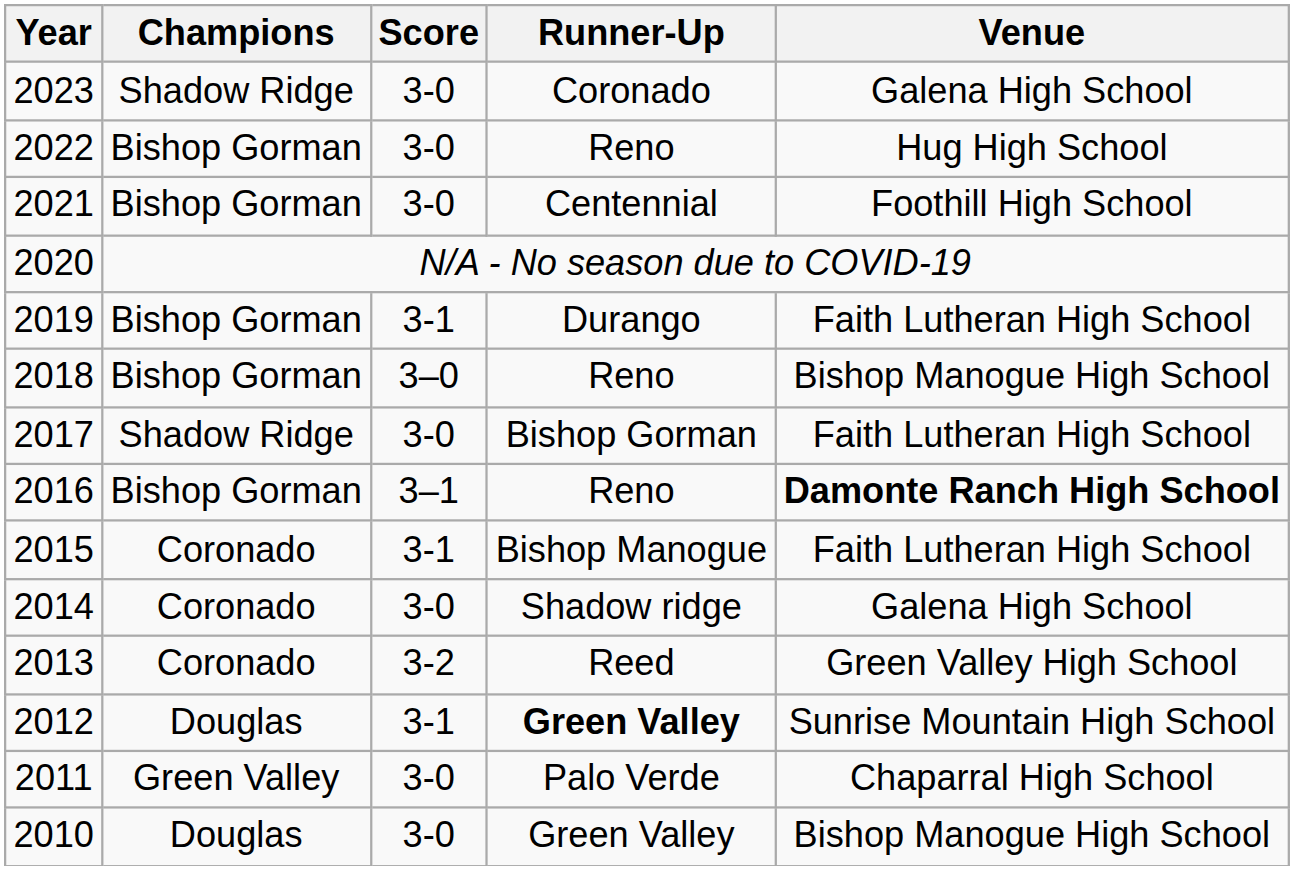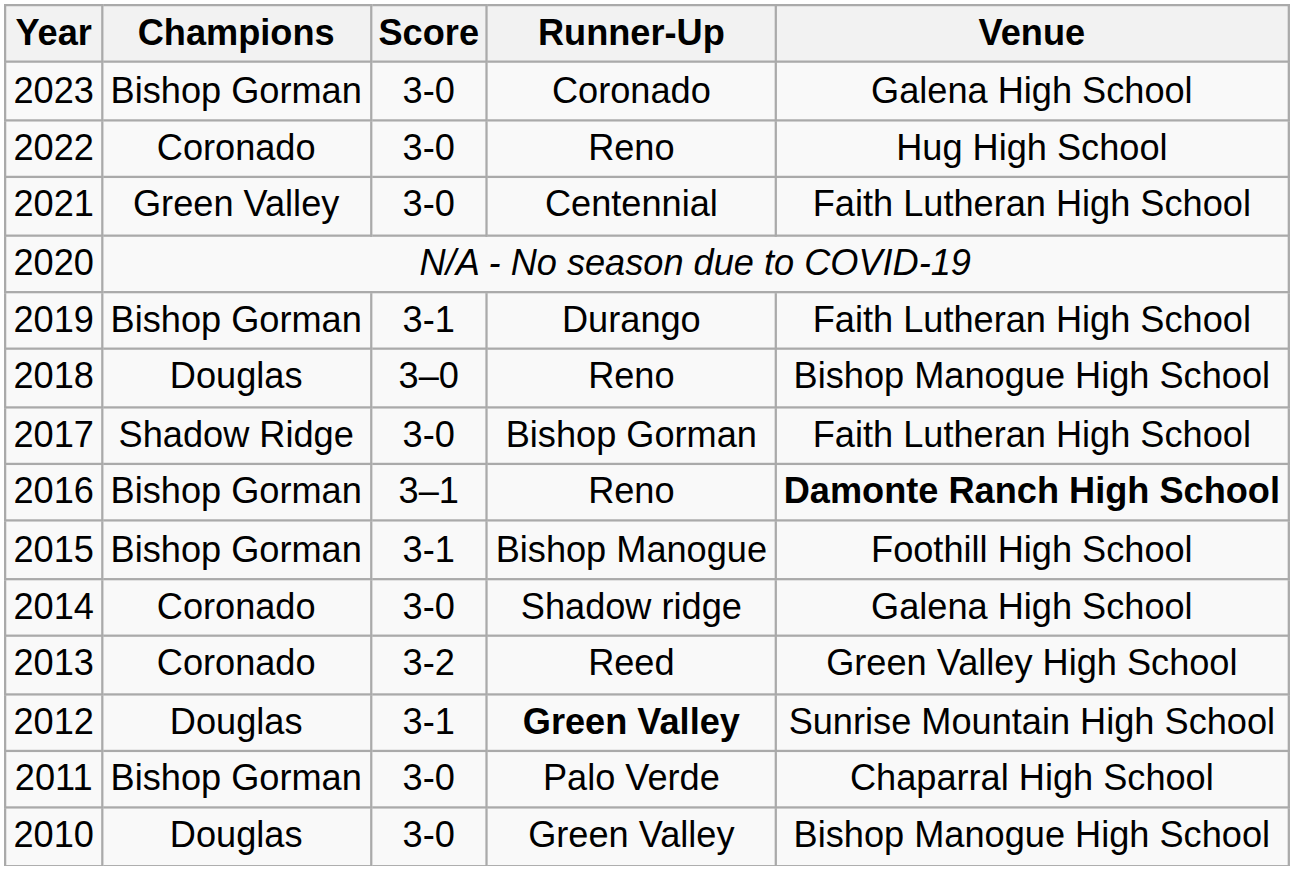2023 | Champions: Shadow Ridge -> Bishop Gorman
2022 | Champions: Bishop Gorman -> Coronado
2021 | Champions: Bishop Gorman -> Green Valley
2021 | Venue: Foothill High School -> Faith Lutheran High School
2018 | Champions: Bishop Gorman -> Douglas
2015 | Champions: Coronado -> Bishop Gorman
2015 | Venue: Faith Lutheran High School -> Foothill High School
2011 | Champions: Green Valley -> Bishop Gorman
